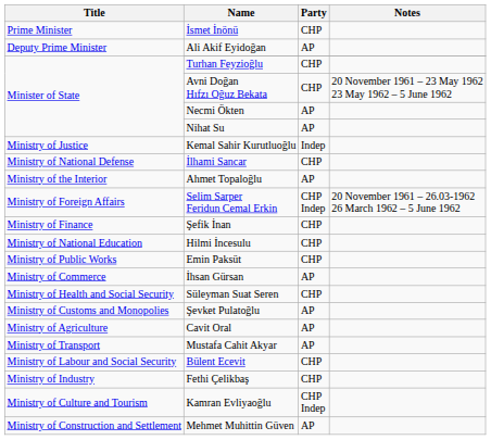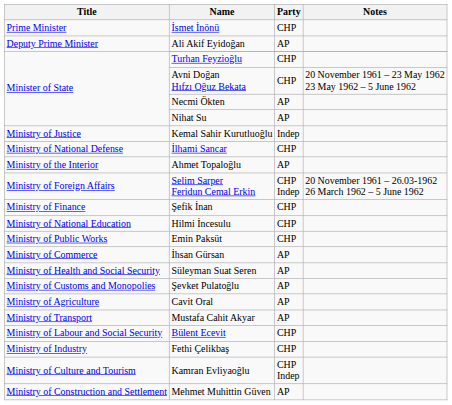Süleyman Suat Seren | Party: CHP -> AP
